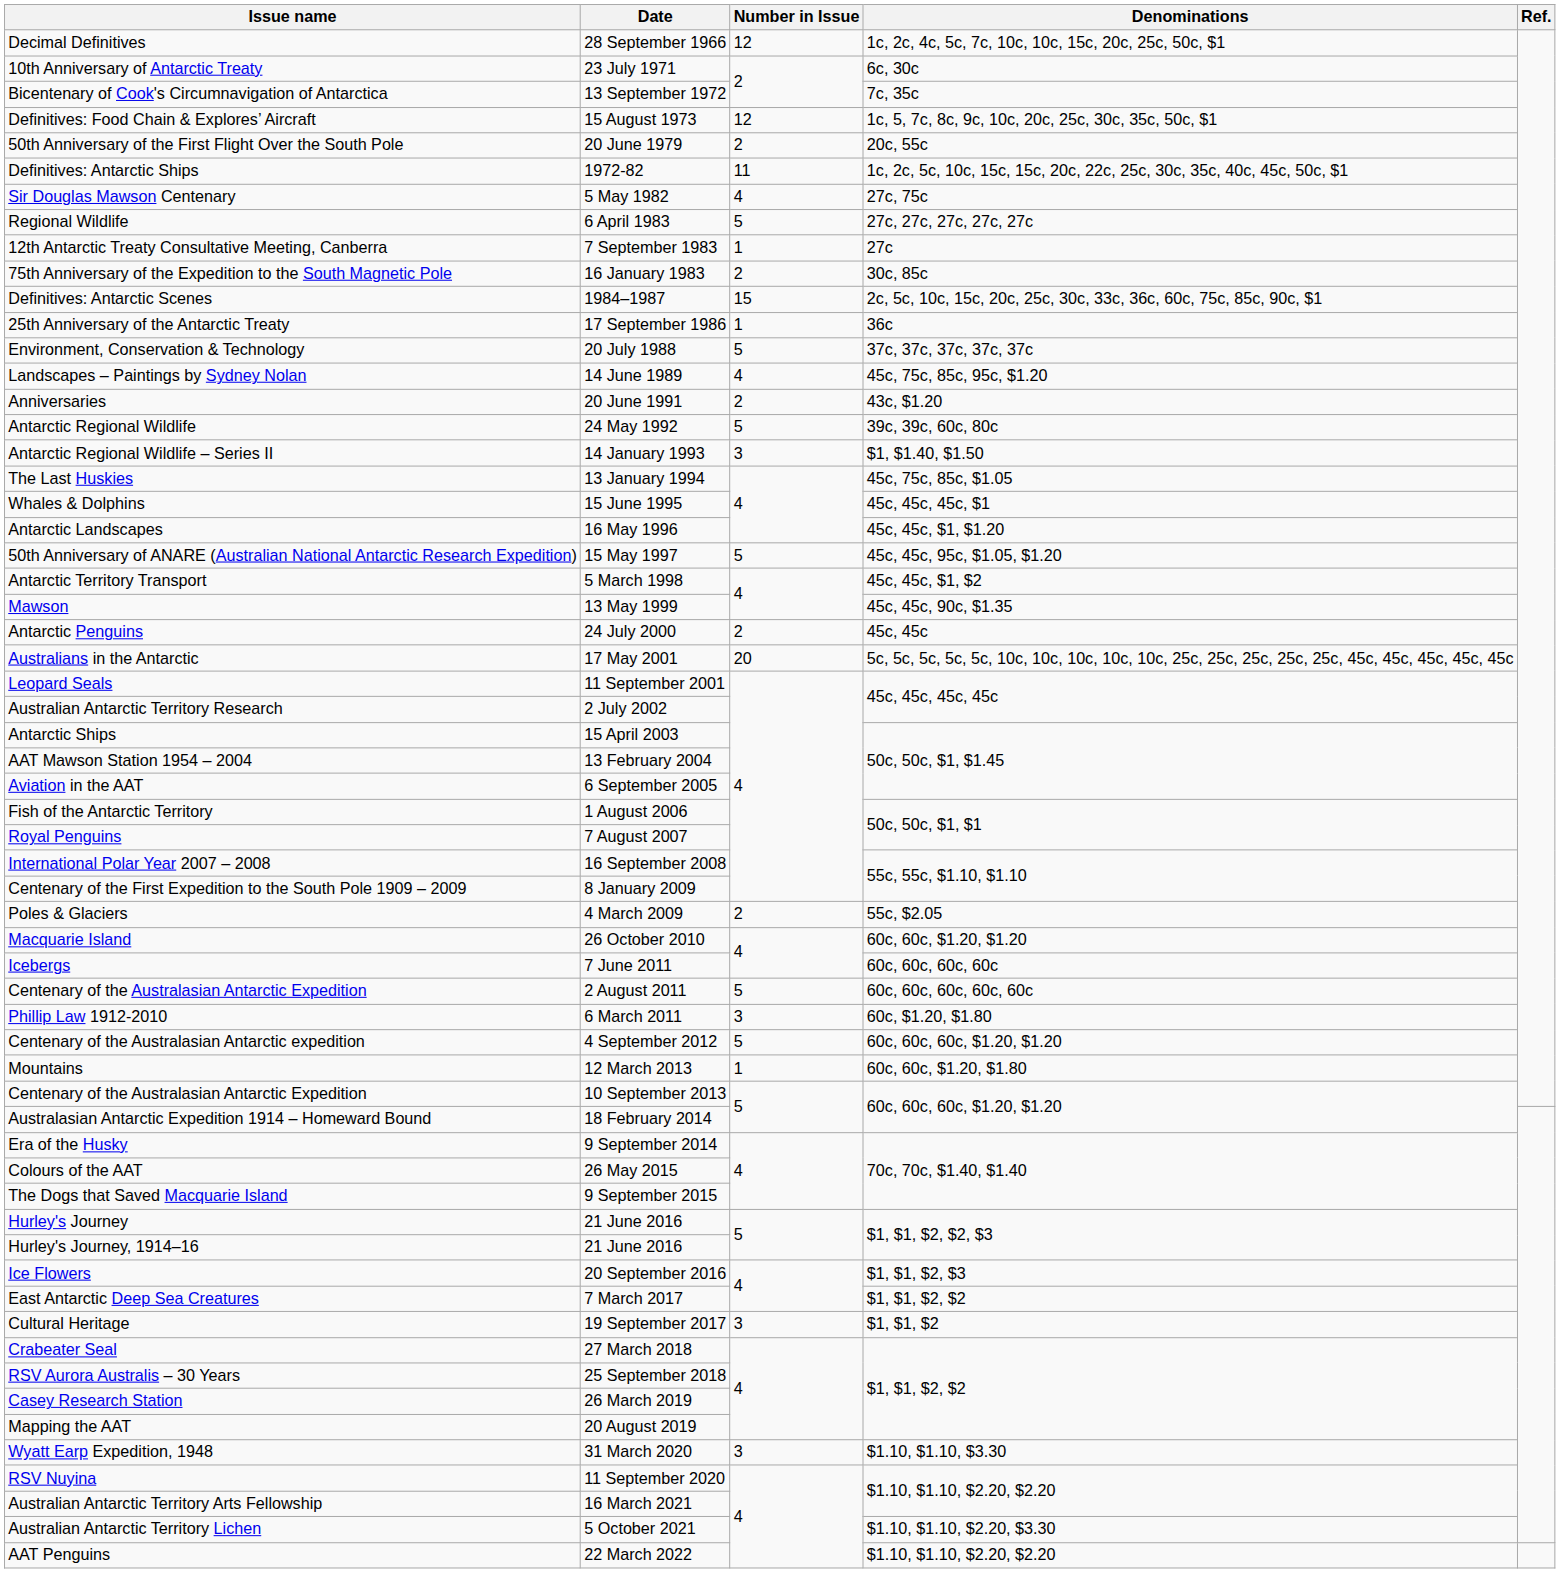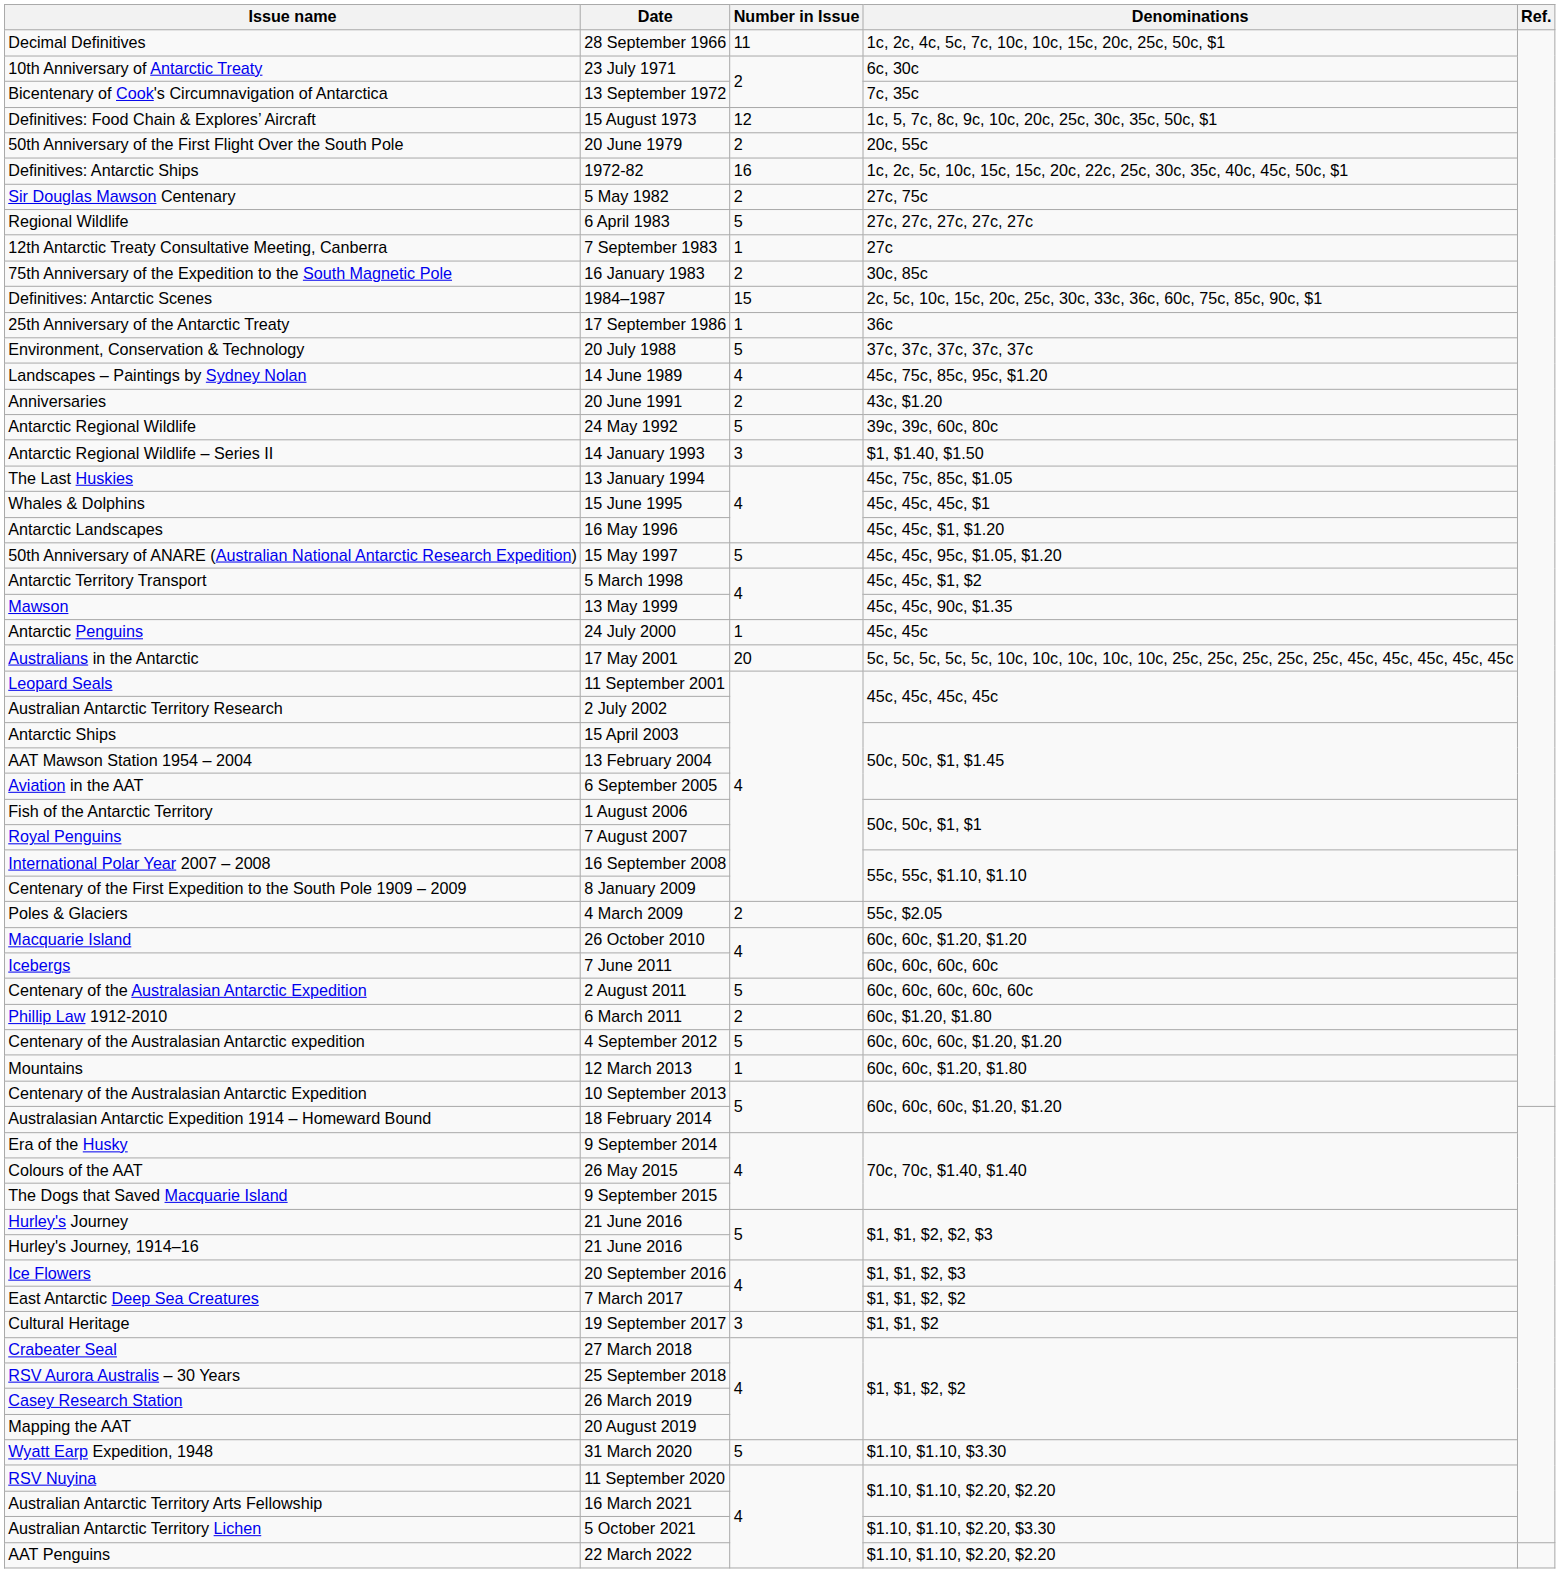Decimal Definitives | Number in Issue: 12 -> 11
Definitives: Antarctic Ships | Number in Issue: 11 -> 16
Sir Douglas Mawson Centenary | Number in Issue: 4 -> 2
Antarctic Penguins | Number in Issue: 2 -> 1
Phillip Law 1912-2010 | Number in Issue: 3 -> 2
Wyatt Earp Expedition, 1948 | Number in Issue: 3 -> 5
